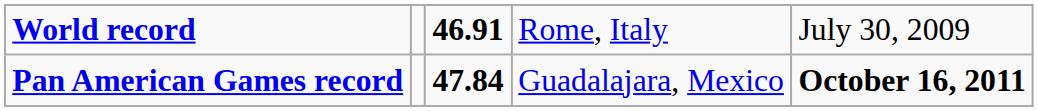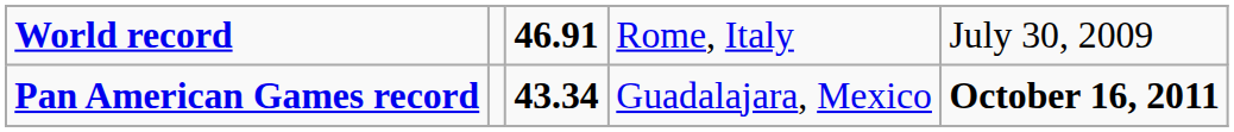Pan American Games record | column 3: 47.84 -> 43.34
